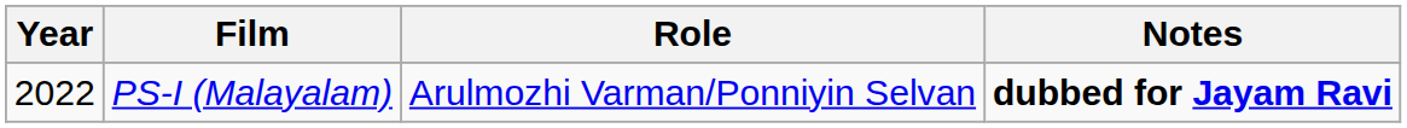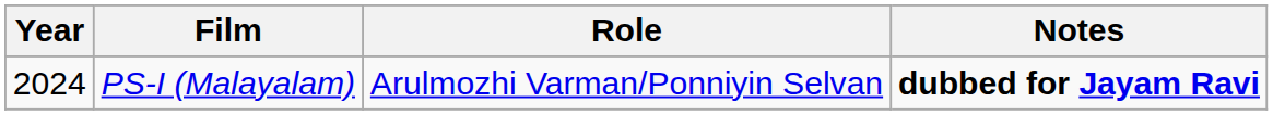PS-I (Malayalam) | Year: 2022 -> 2024
